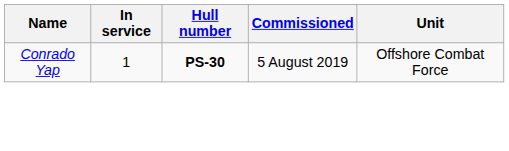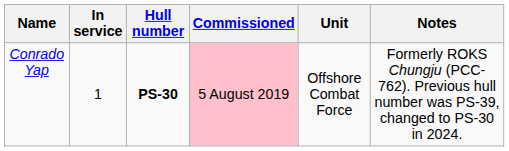+ column: Notes | Formerly ROKS Chungju (PCC-762). Previous hull number was PS-39, changed to PS-30 in 2024.
Conrado Yap | Commissioned: no background -> pink background
